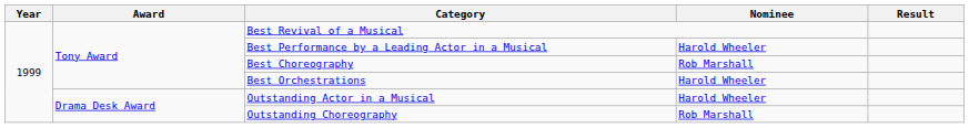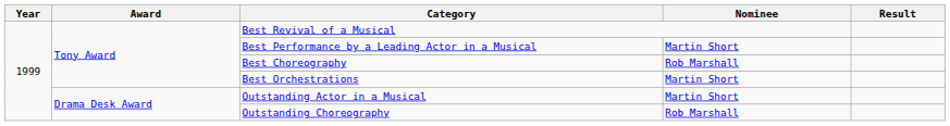Best Performance by a Leading Actor in a Musical | Nominee: Harold Wheeler -> Martin Short
Best Orchestrations | Nominee: Harold Wheeler -> Martin Short
Outstanding Actor in a Musical | Nominee: Harold Wheeler -> Martin Short
